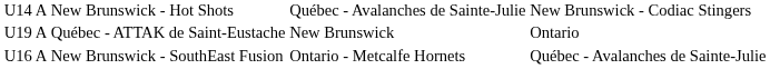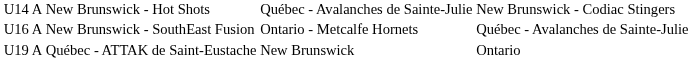rows swapped: U16 A <-> U19 A
